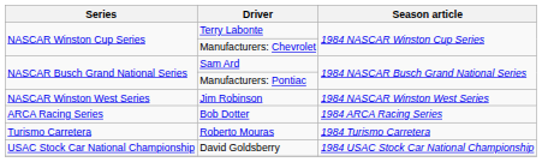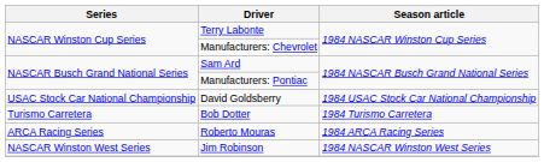rows swapped: Jim Robinson <-> David Goldsberry
Bob Dotter | Series: ARCA Racing Series -> Turismo Carretera
Bob Dotter | Season article: 1984 ARCA Racing Series -> 1984 Turismo Carretera
Roberto Mouras | Series: Turismo Carretera -> ARCA Racing Series
Roberto Mouras | Season article: 1984 Turismo Carretera -> 1984 ARCA Racing Series
